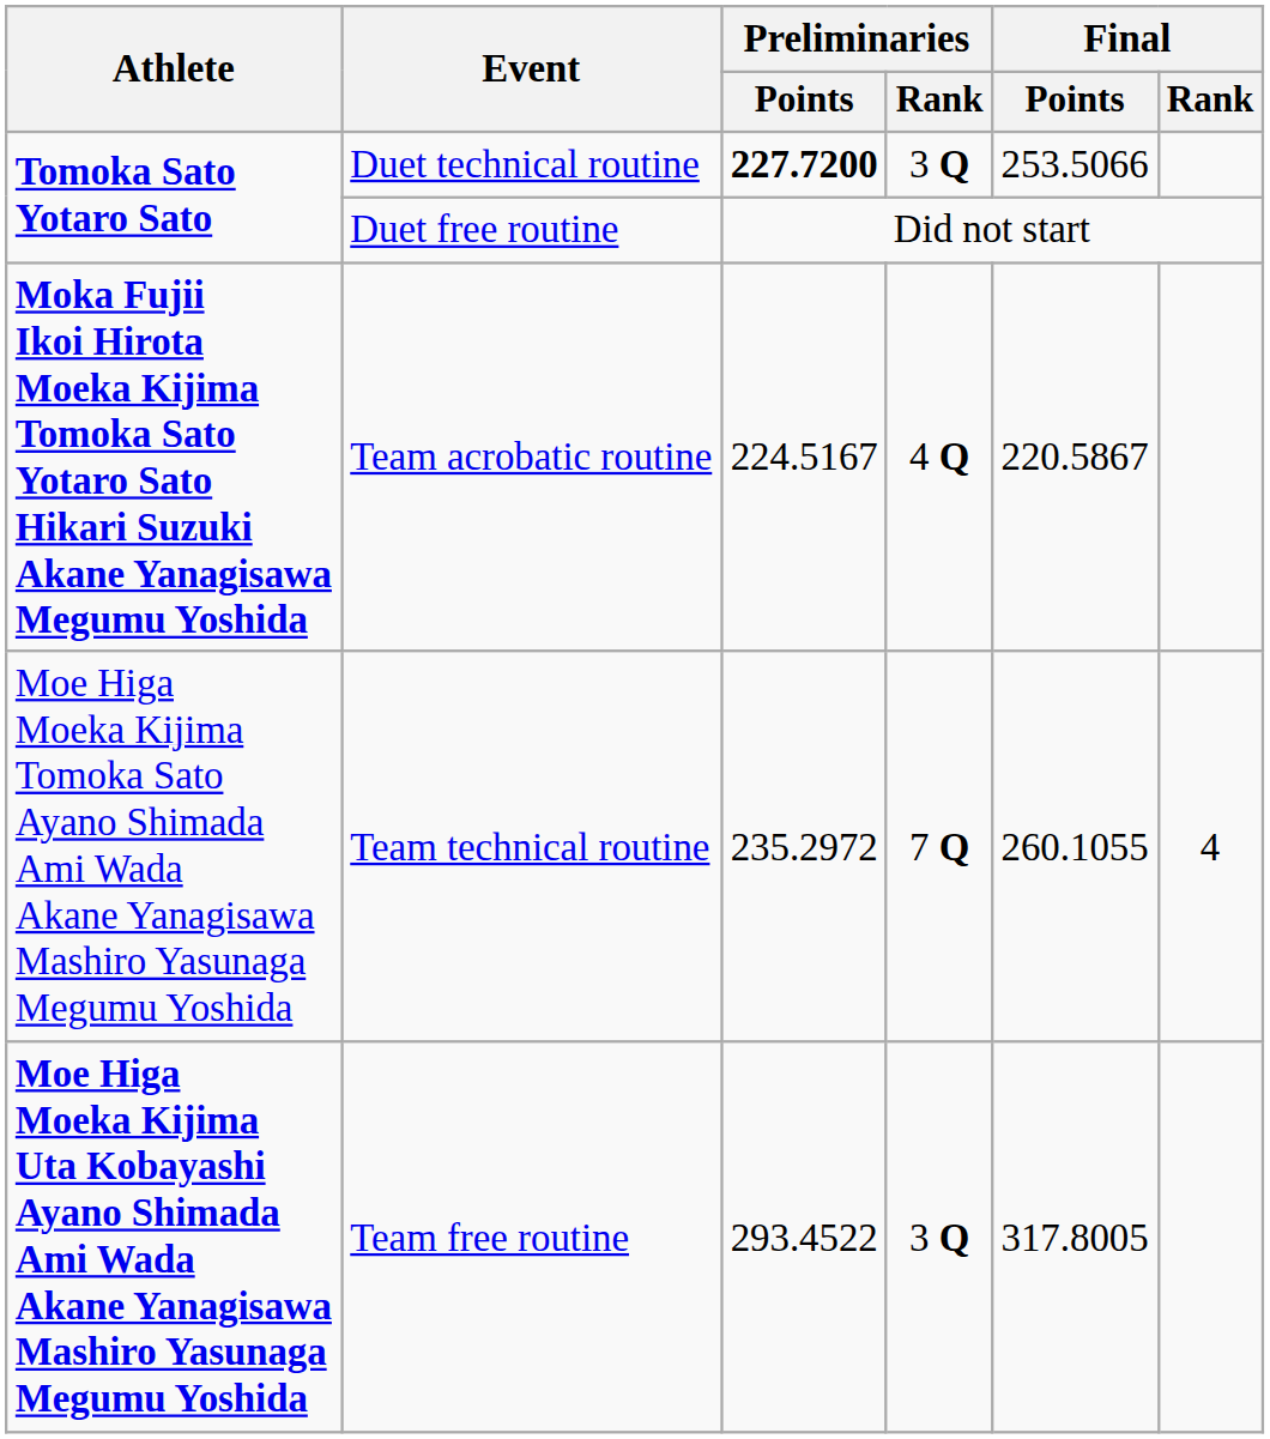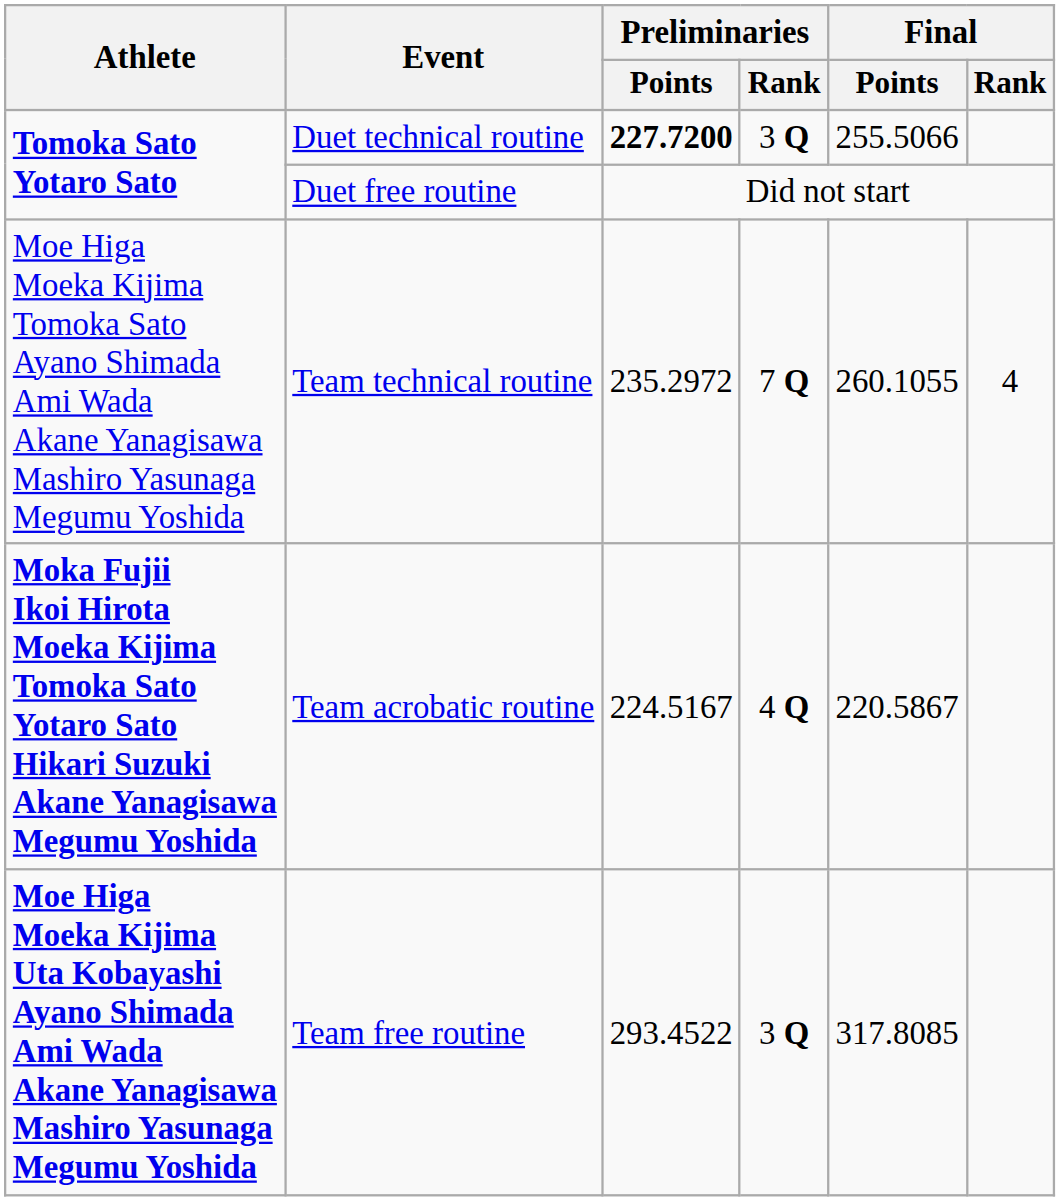Duet technical routine | Final / Points: 253.5066 -> 255.5066
rows swapped: Team acrobatic routine <-> Team technical routine
Team free routine | Final / Points: 317.8005 -> 317.8085
